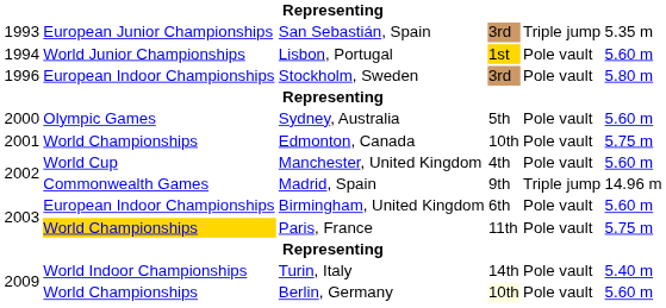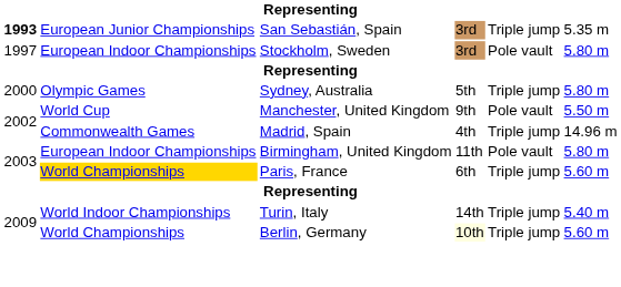San Sebastián, Spain | column 1: normal -> bold
- row: 1994 | World Junior Championships | Lisbon, Portugal | 1st | Pole vault | 5.60 m
Stockholm, Sweden | column 1: 1996 -> 1997
Sydney, Australia | column 5: Pole vault -> Triple jump
Sydney, Australia | column 6: 5.60 m -> 5.80 m
- row: 2001 | World Championships | Edmonton, Canada | 10th | Pole vault | 5.75 m
Manchester, United Kingdom | column 4: 4th -> 9th
Manchester, United Kingdom | column 6: 5.60 m -> 5.50 m
Madrid, Spain | column 4: 9th -> 4th
Birmingham, United Kingdom | column 4: 6th -> 11th
Birmingham, United Kingdom | column 6: 5.60 m -> 5.80 m
Paris, France | column 4: 11th -> 6th
Paris, France | column 5: Pole vault -> Triple jump
Paris, France | column 6: 5.75 m -> 5.60 m
Turin, Italy | column 5: Pole vault -> Triple jump
Berlin, Germany | column 5: Pole vault -> Triple jump
